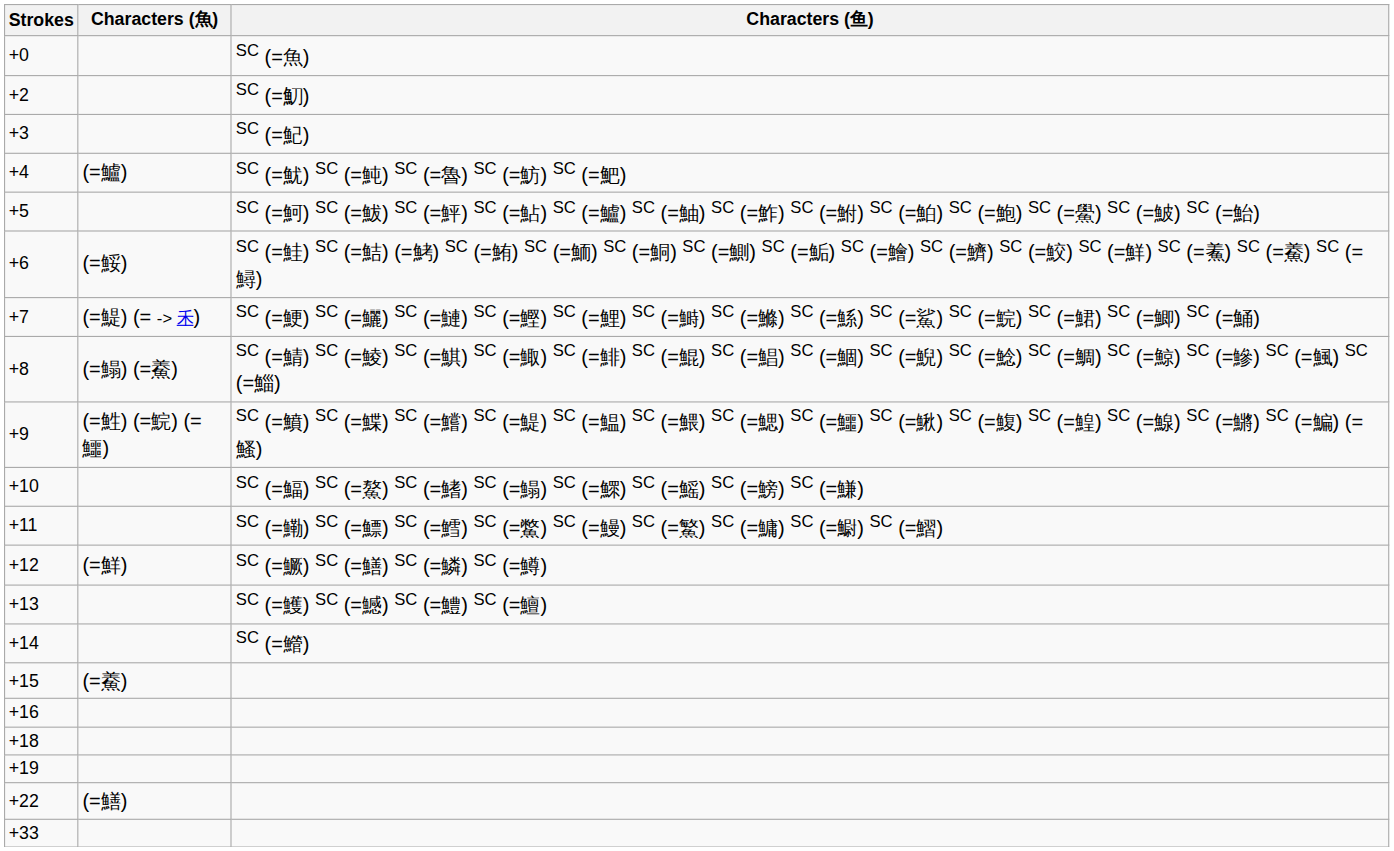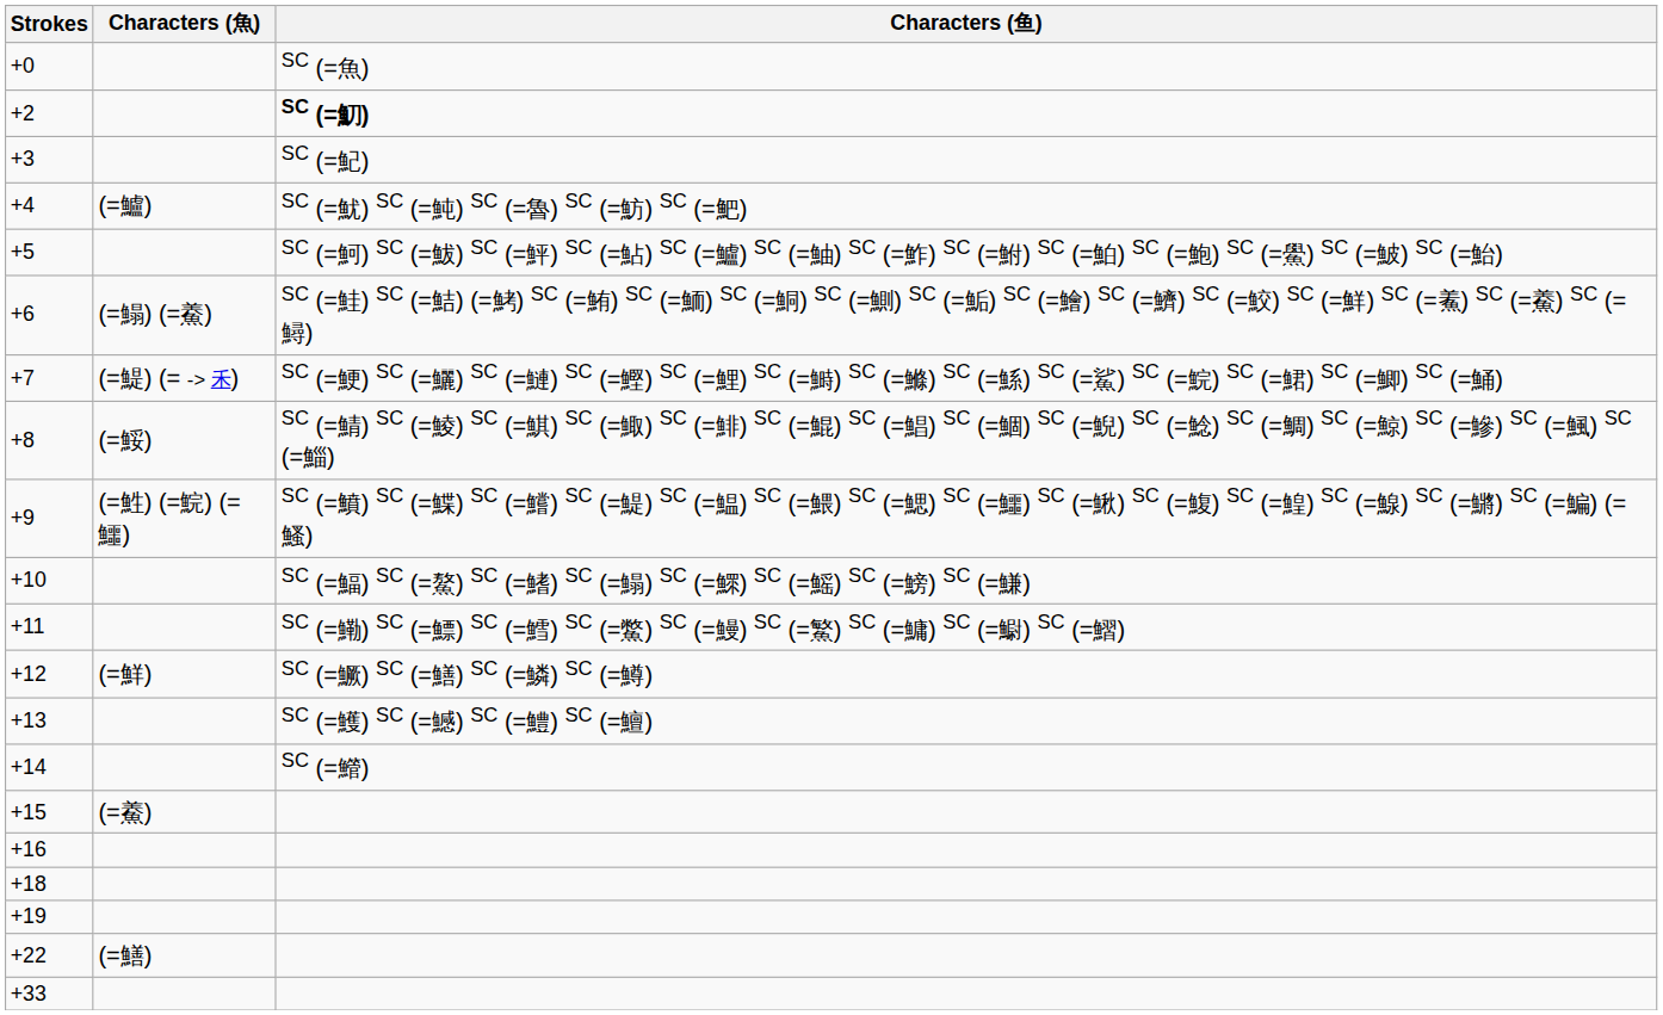+2 | Characters (鱼): normal -> bold
+6 | Characters (魚): (=鮾) -> (=鰨) (=鯗)
+8 | Characters (魚): (=鰨) (=鯗) -> (=鮾)
